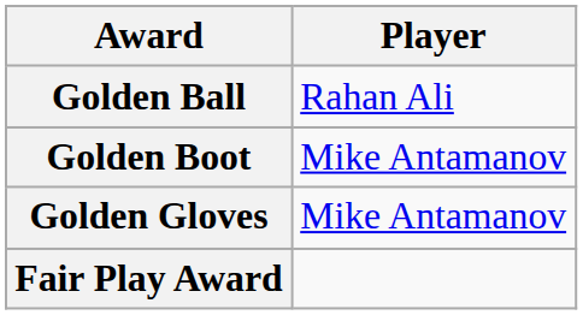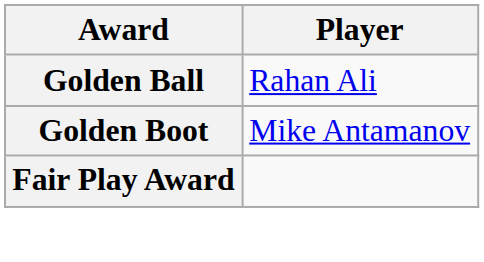- row: Golden Gloves | Mike Antamanov
